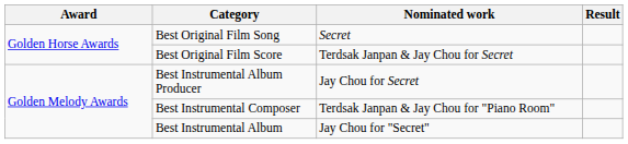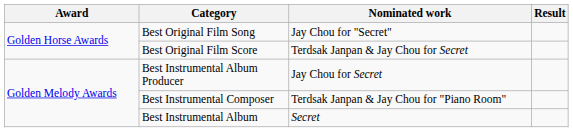Best Original Film Song | Nominated work: Secret -> Jay Chou for "Secret"
Best Instrumental Album | Nominated work: Jay Chou for "Secret" -> Secret
